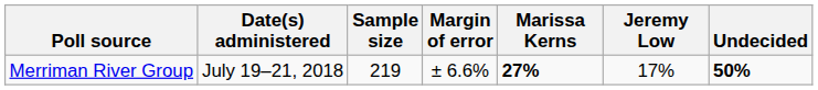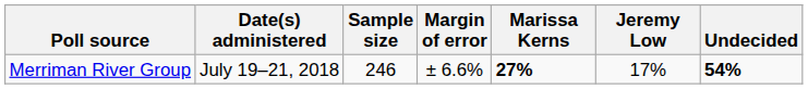Merriman River Group | Sample size: 219 -> 246
Merriman River Group | Undecided: 50% -> 54%
